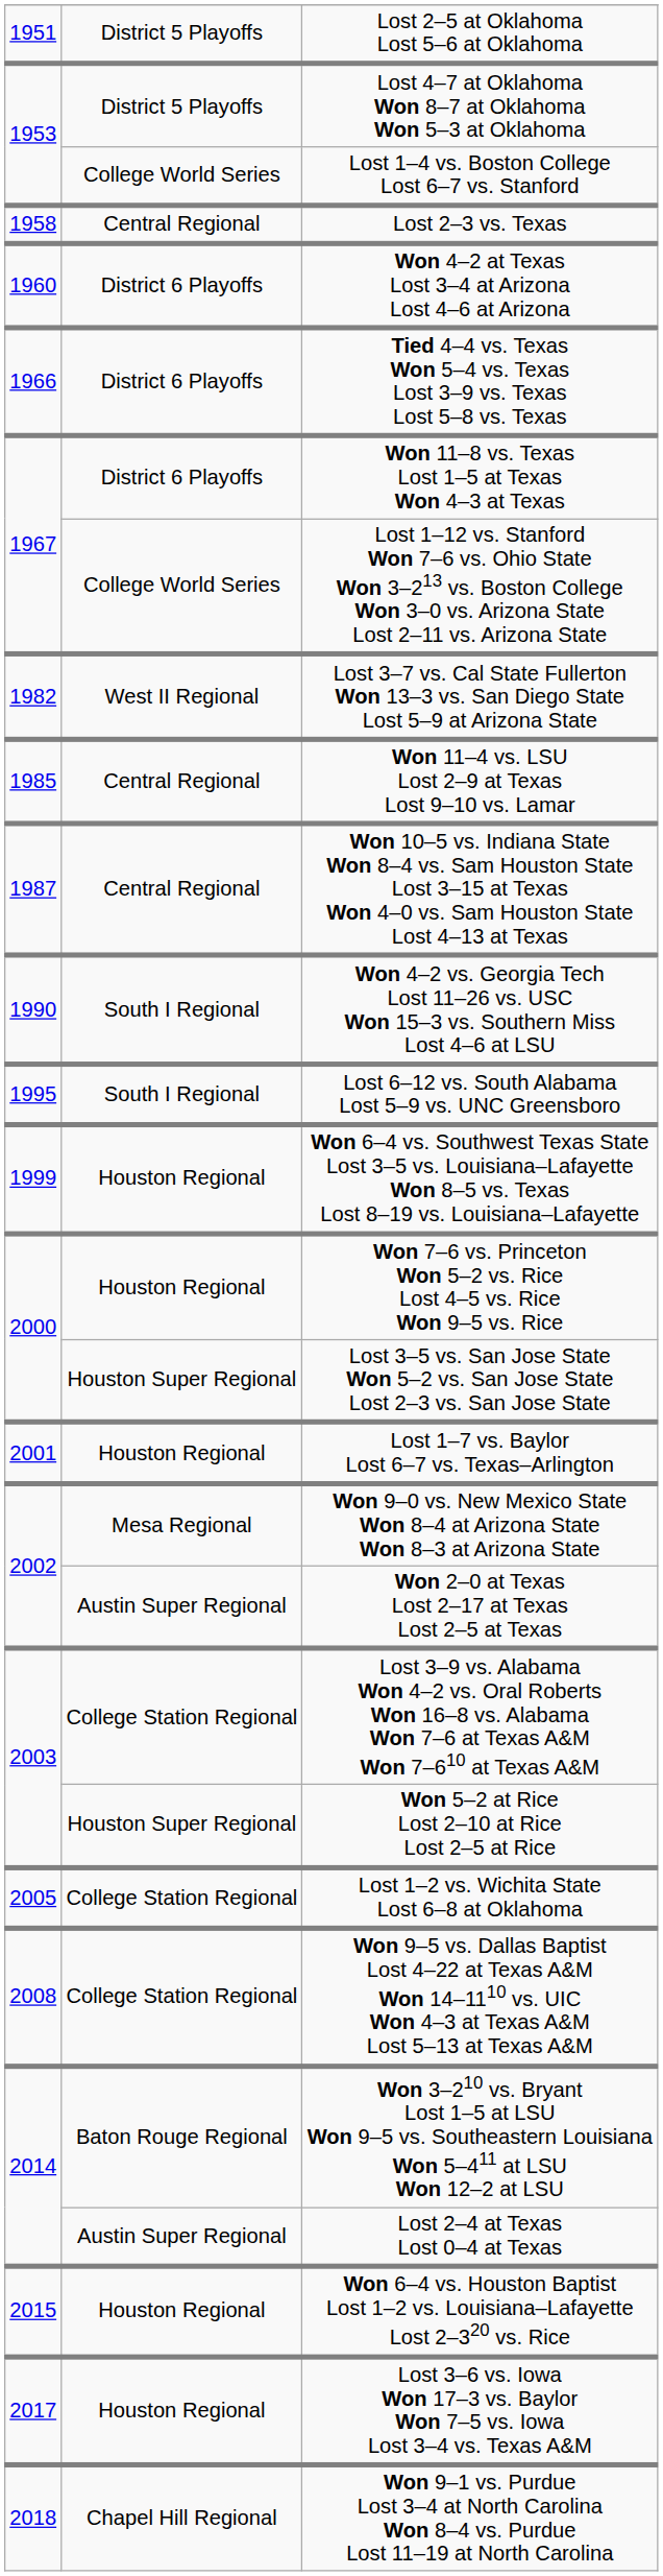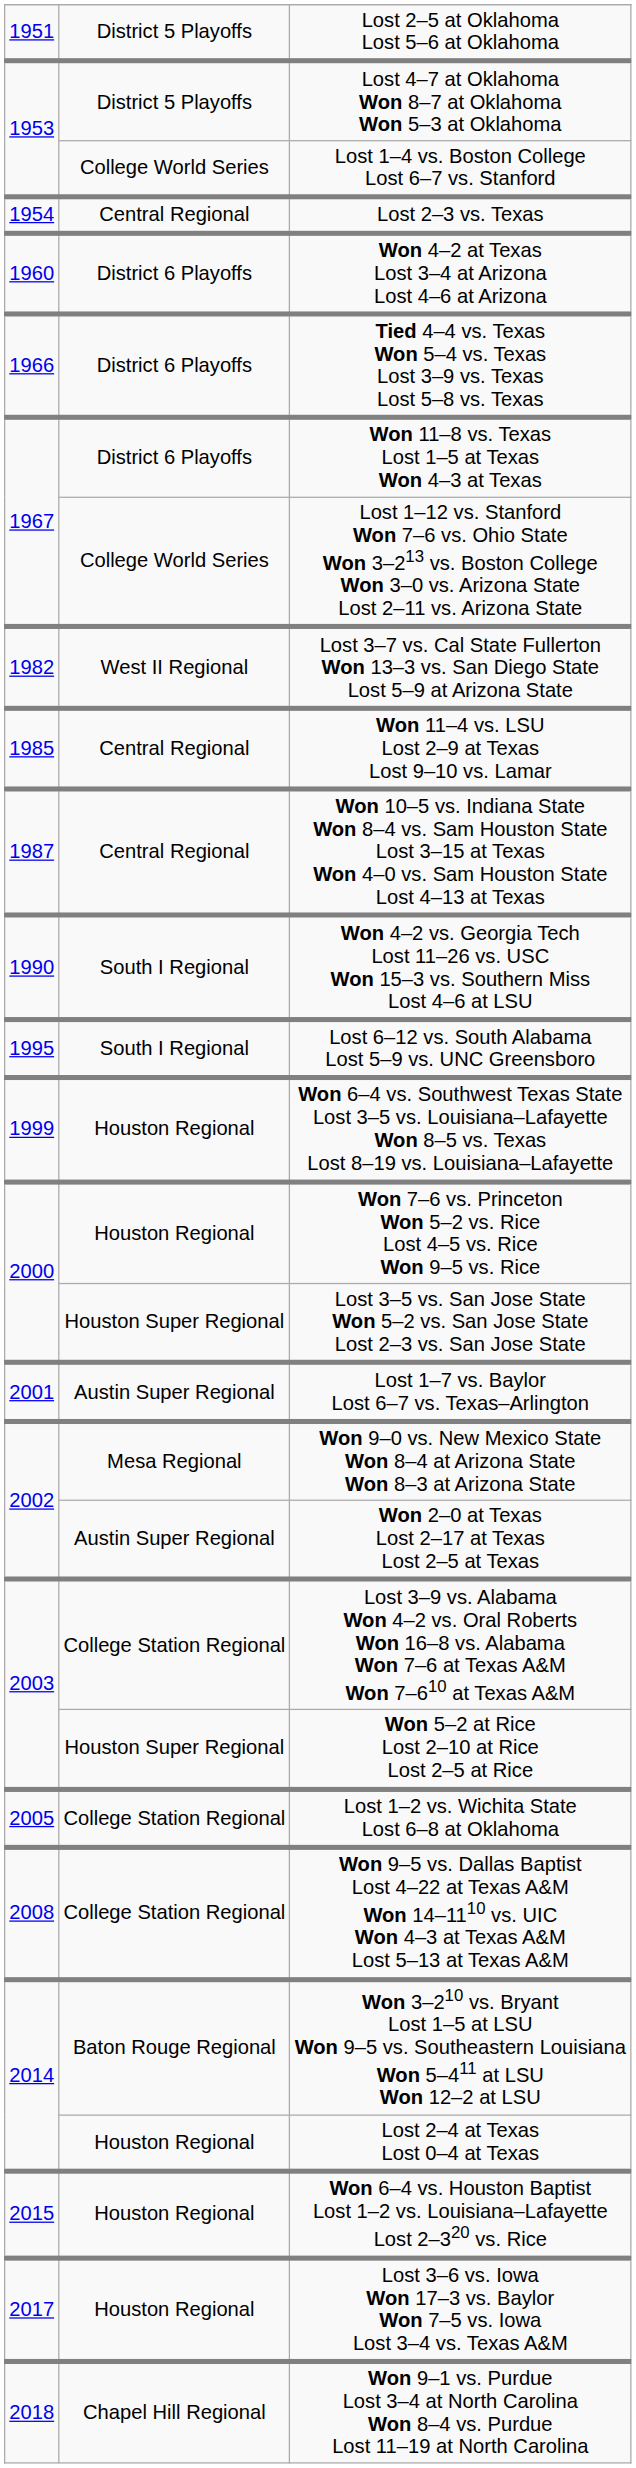Lost 2–3 vs. Texas | column 1: 1958 -> 1954
Lost 1–7 vs. Baylor Lost 6–7 vs. Texas–Arlington | column 2: Houston Regional -> Austin Super Regional
Lost 2–4 at Texas Lost 0–4 at Texas | column 2: Austin Super Regional -> Houston Regional
